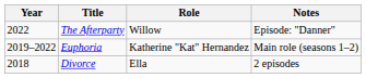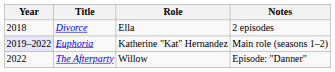rows swapped: Divorce <-> The Afterparty
Euphoria | Year: no background -> lavender background
